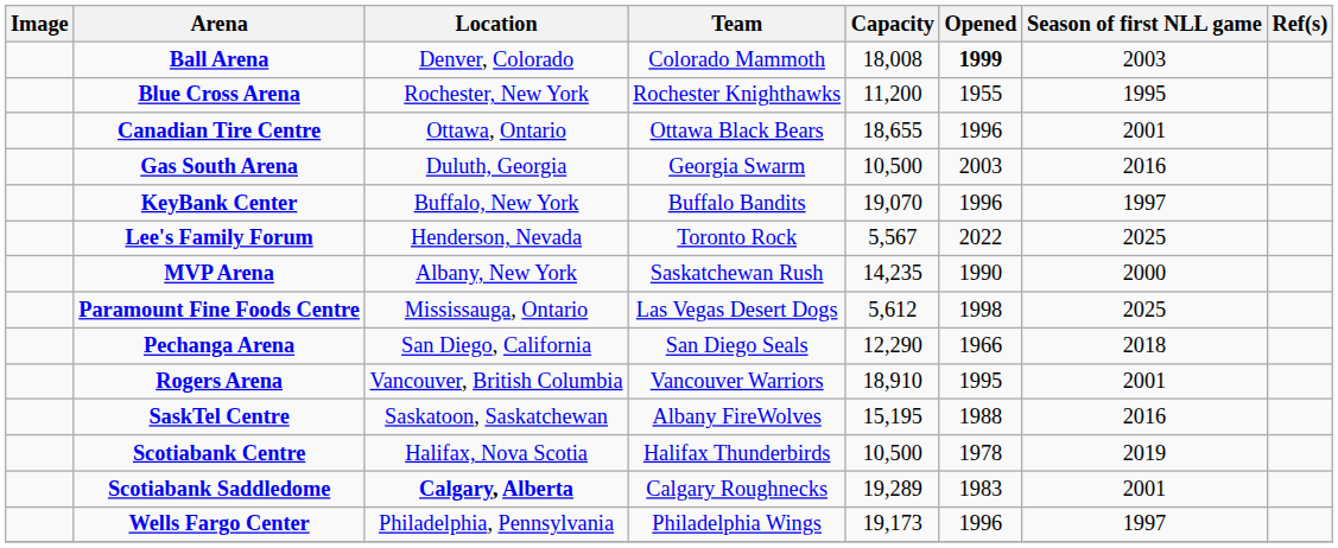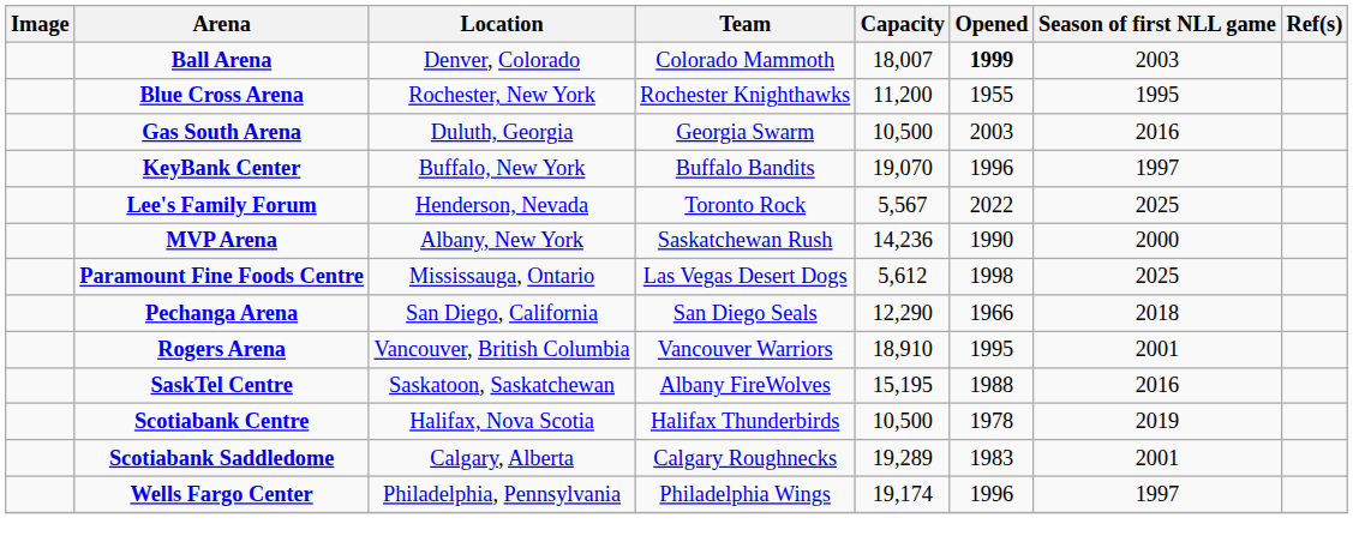Ball Arena | Capacity: 18,008 -> 18,007
- row: Canadian Tire Centre | Ottawa, Ontario | Ottawa Black Bears | 18,655 | 1996 | 2001
MVP Arena | Capacity: 14,235 -> 14,236
Scotiabank Saddledome | Location: bold -> normal
Wells Fargo Center | Capacity: 19,173 -> 19,174
